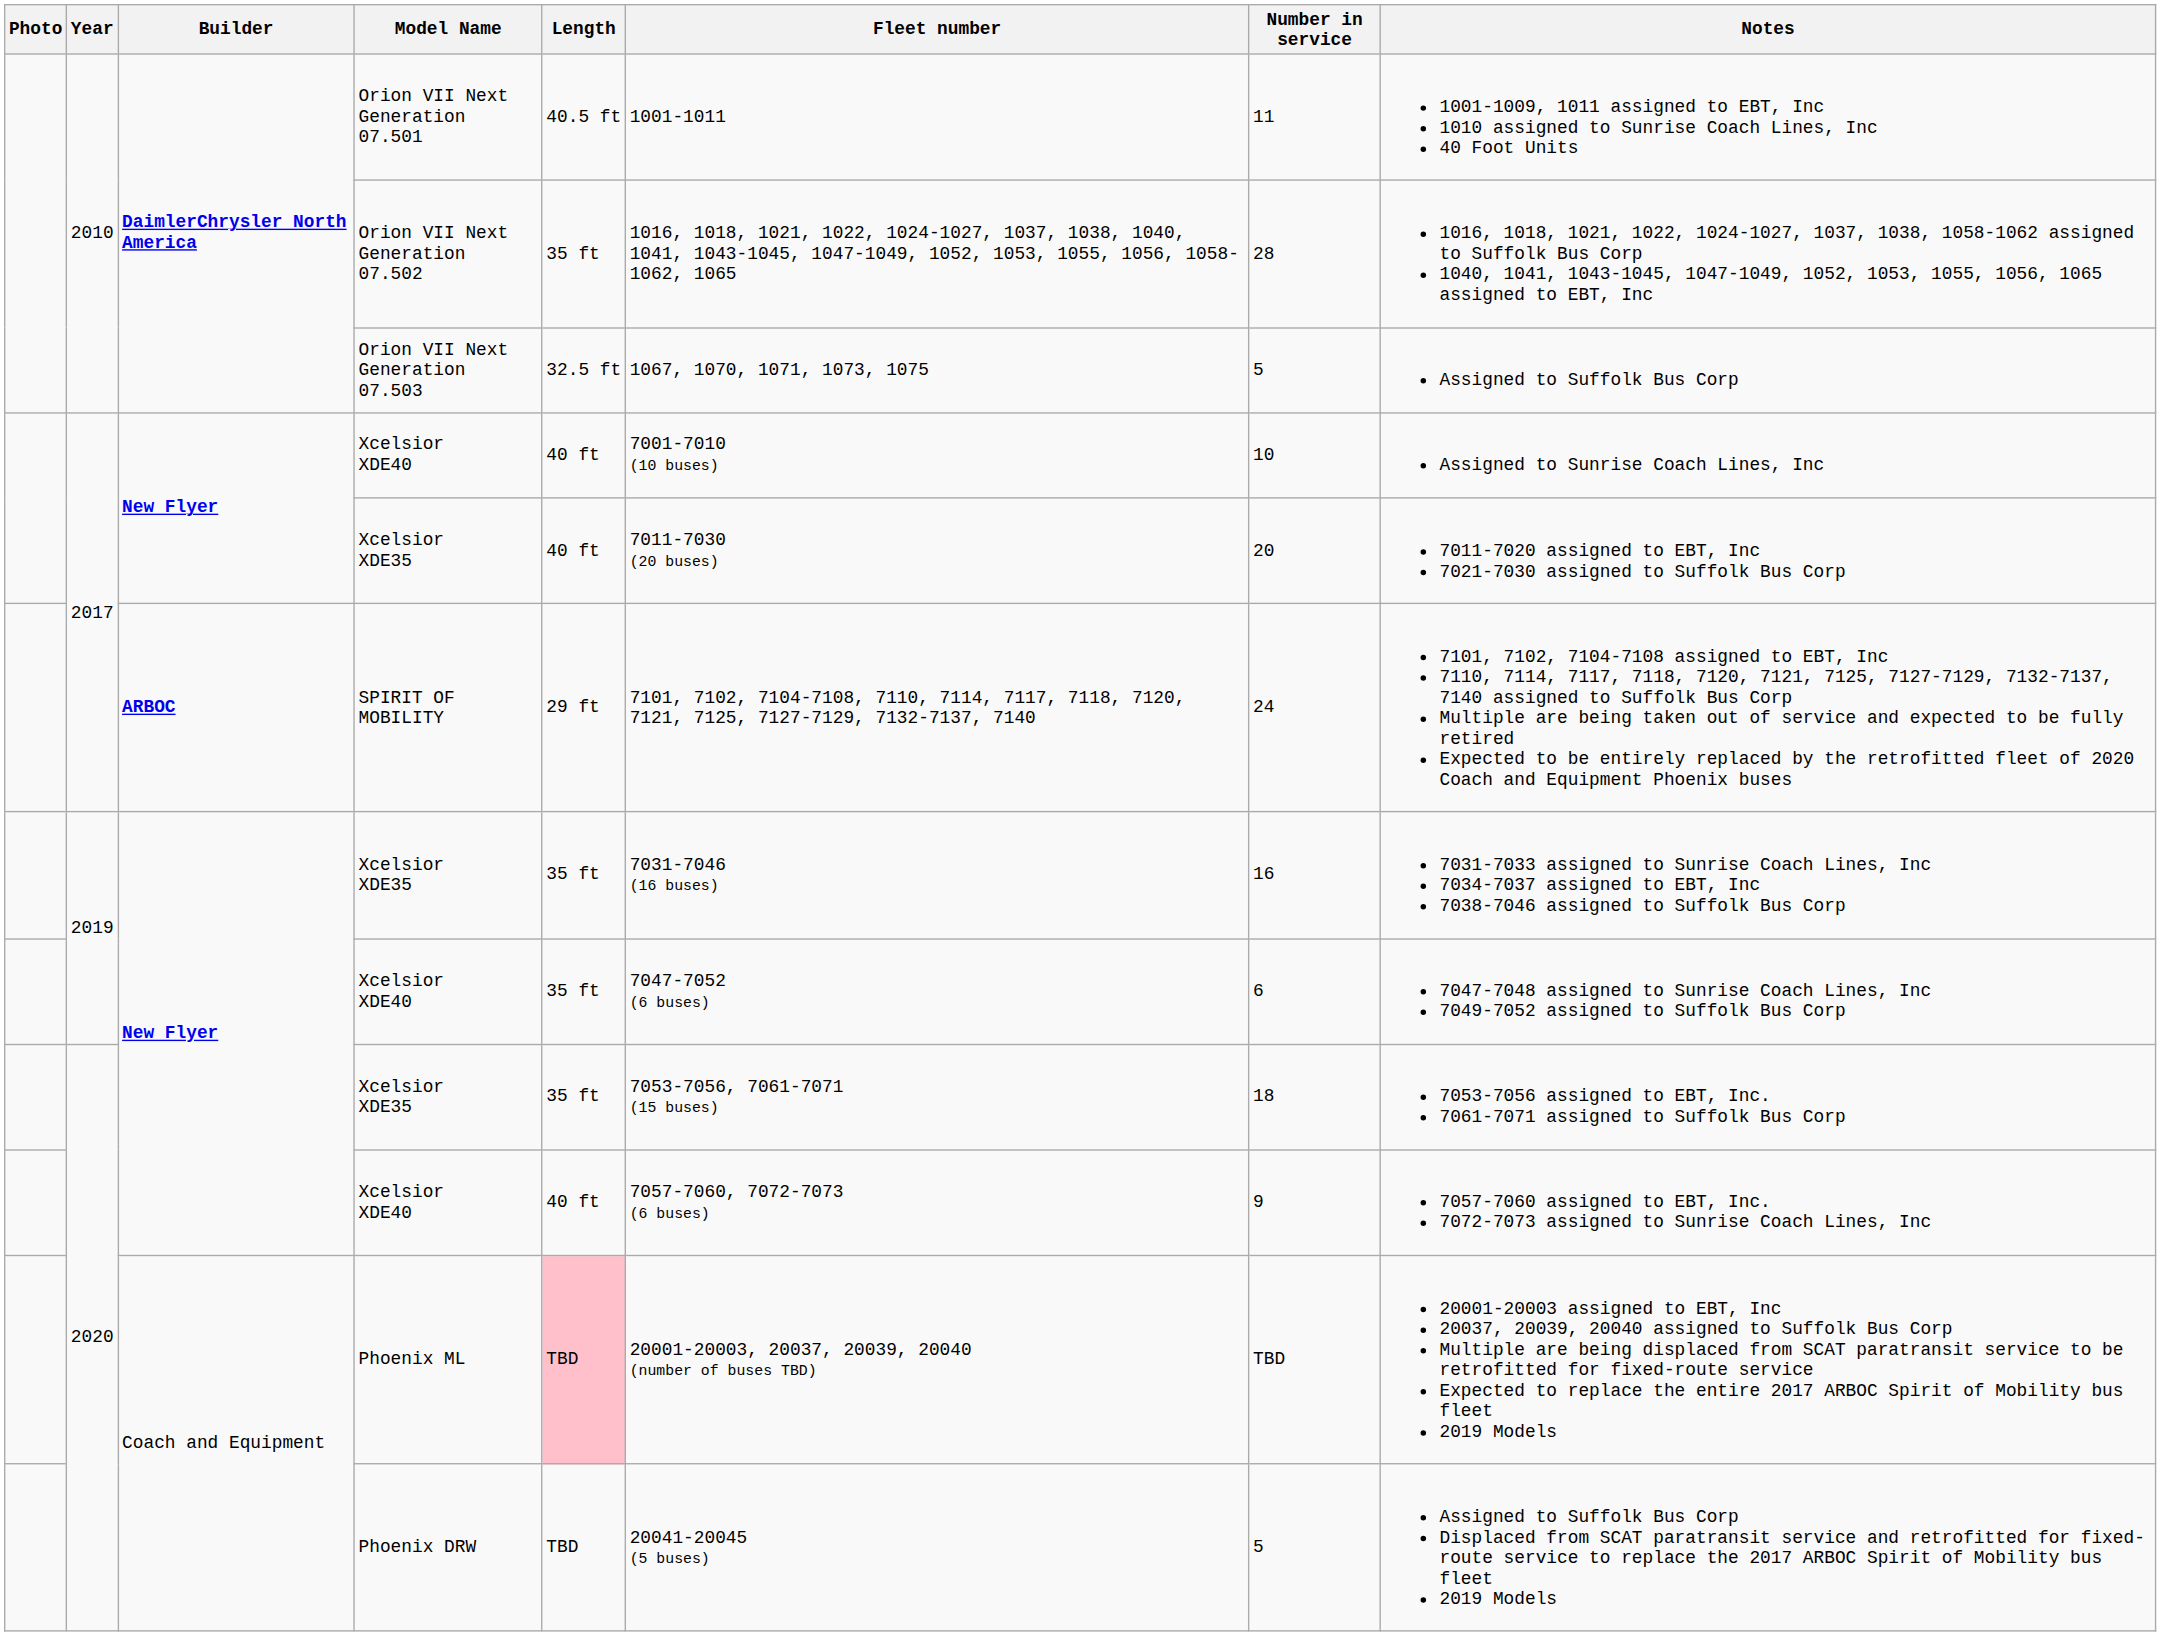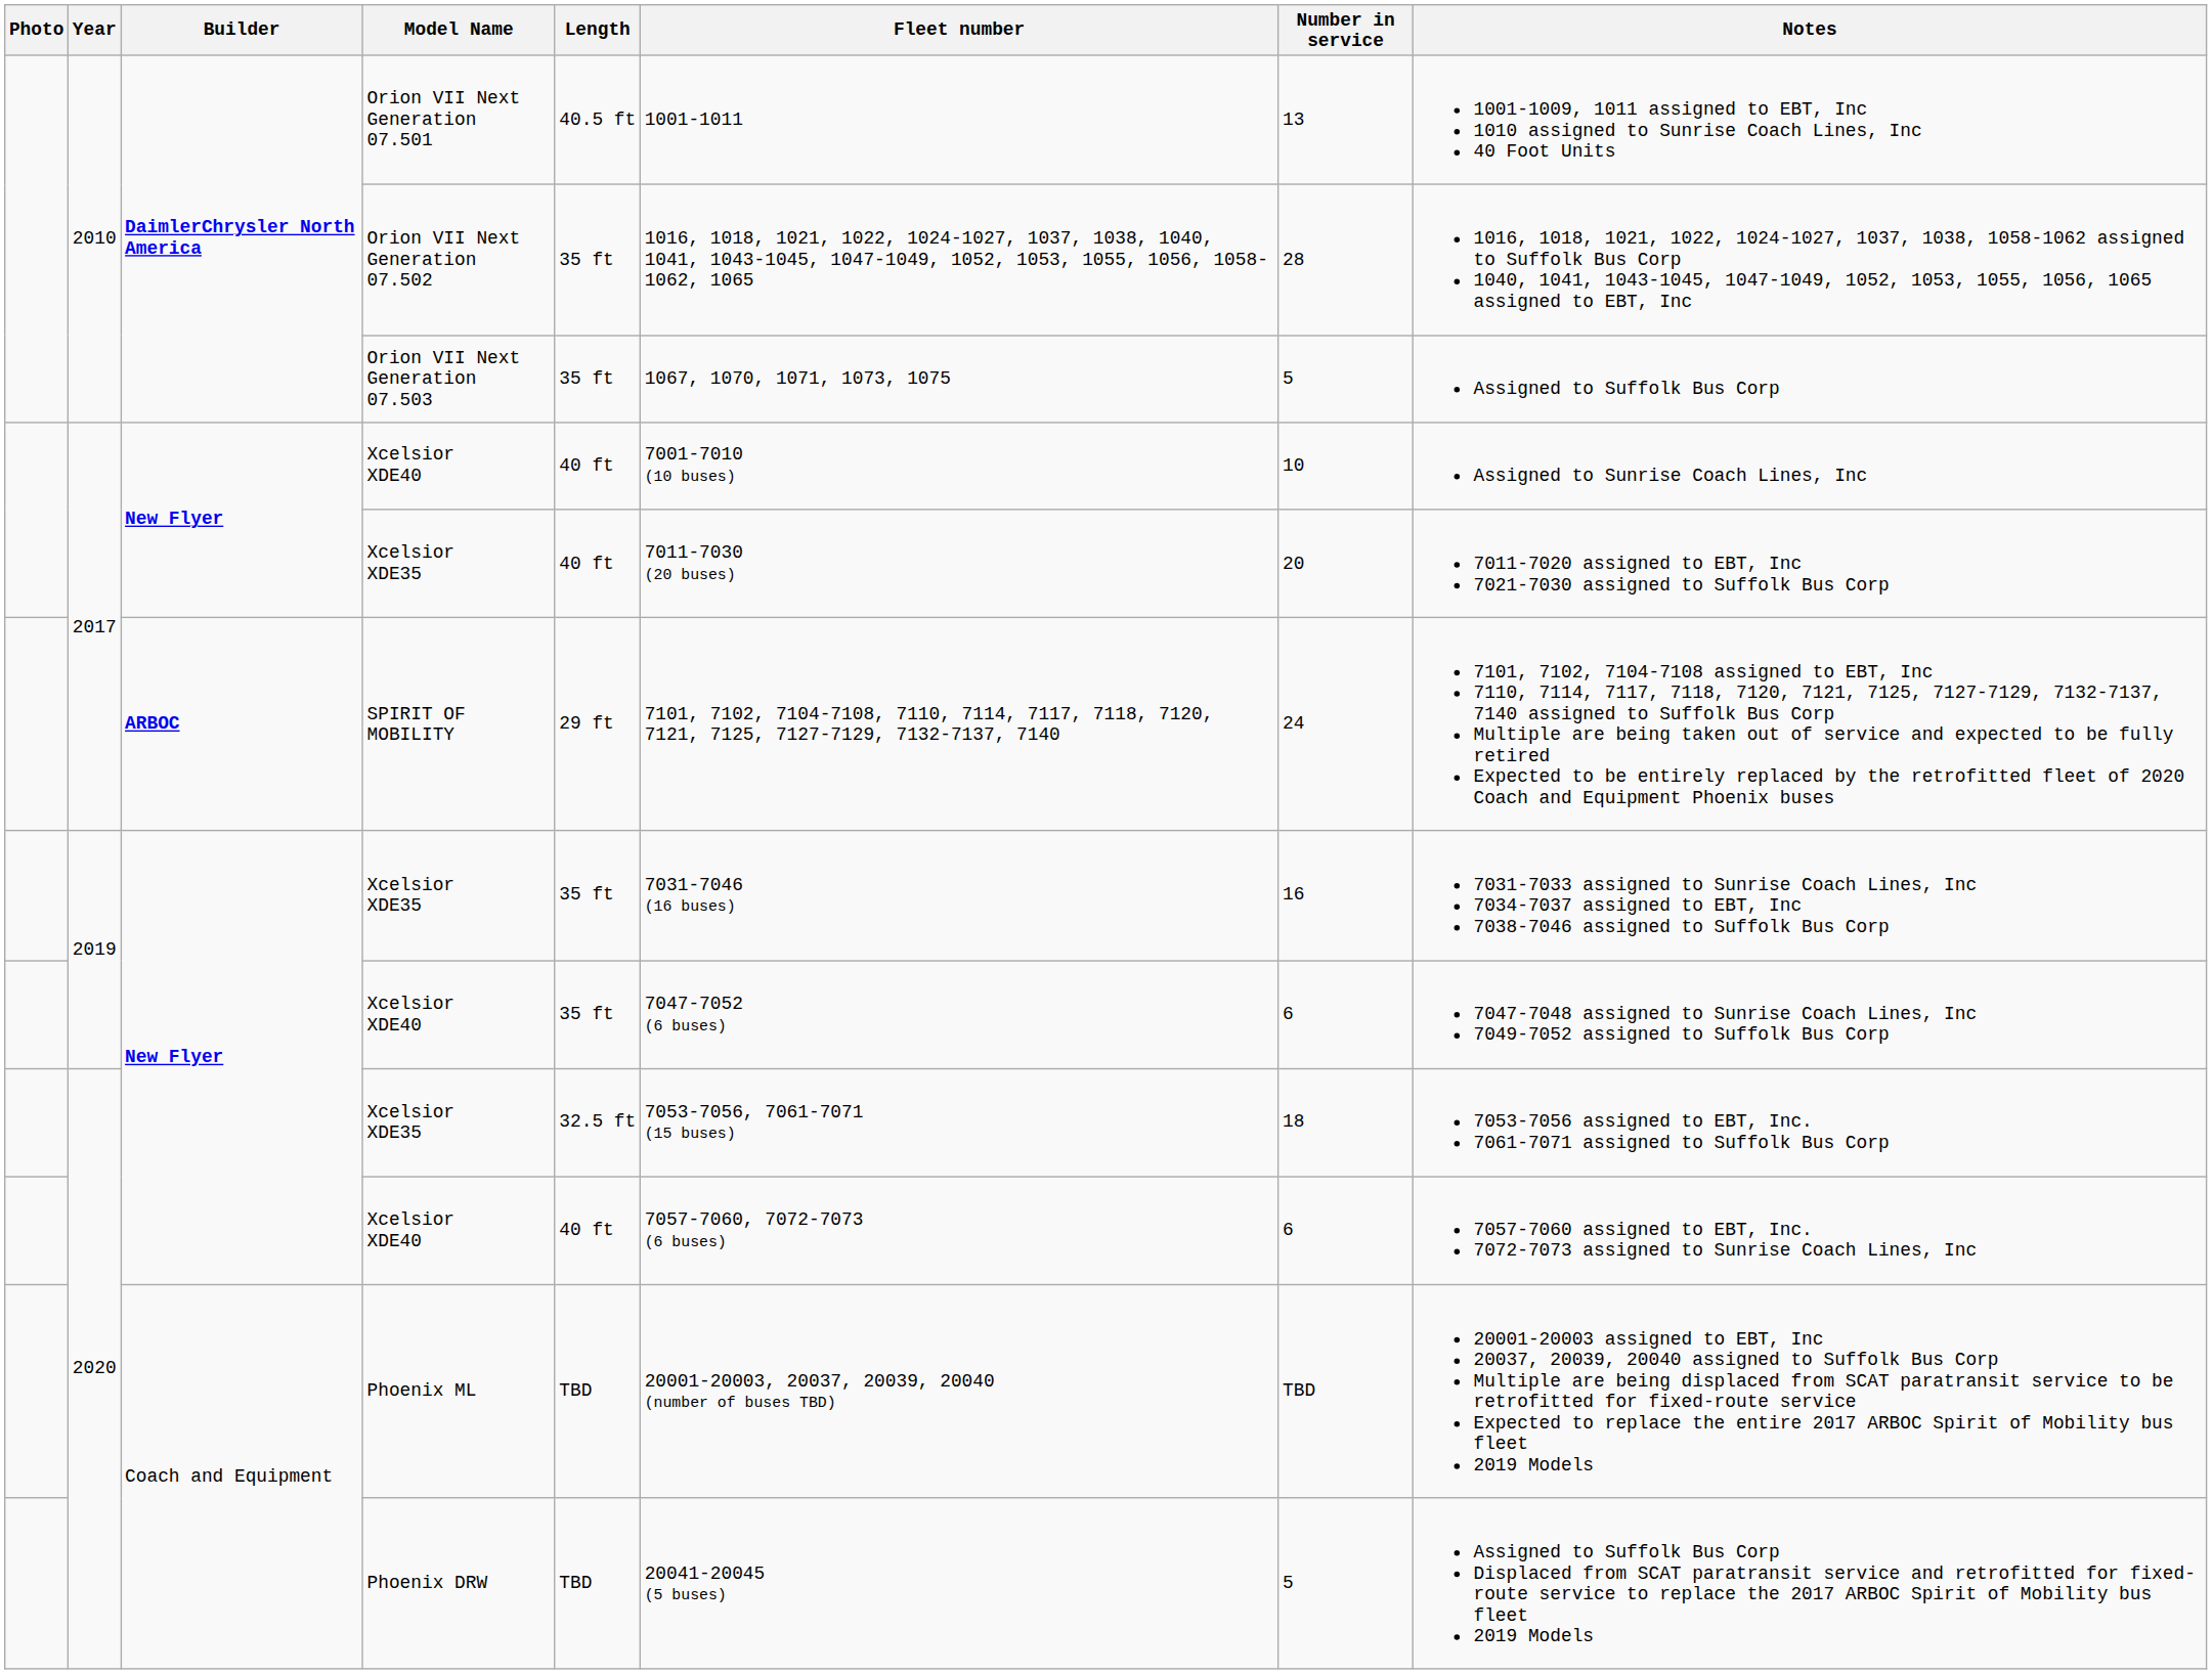Orion VII Next Generation 07.501 | Number in service: 11 -> 13
Orion VII Next Generation 07.503 | Length: 32.5 ft -> 35 ft
2020 / Xcelsior XDE35 | Length: 35 ft -> 32.5 ft
2020 / Xcelsior XDE40 | Number in service: 9 -> 6
Phoenix ML | Length: pink background -> no background
